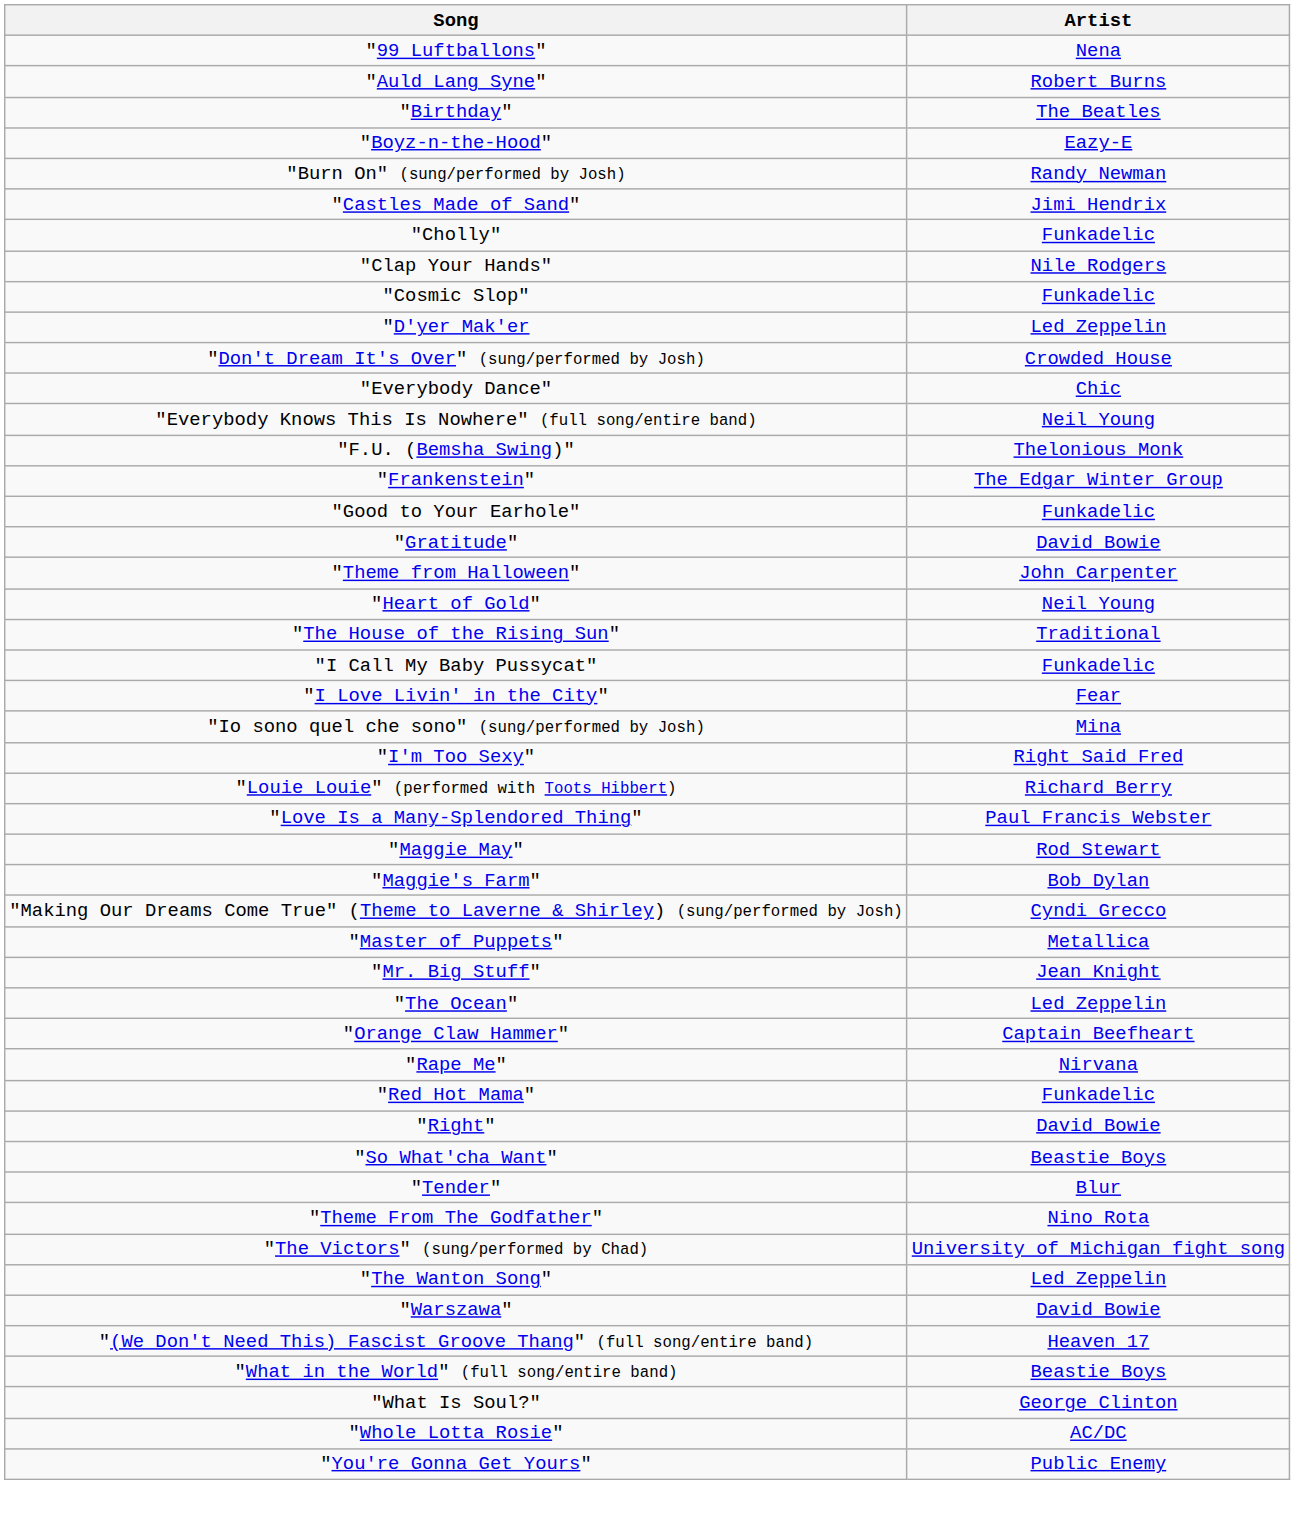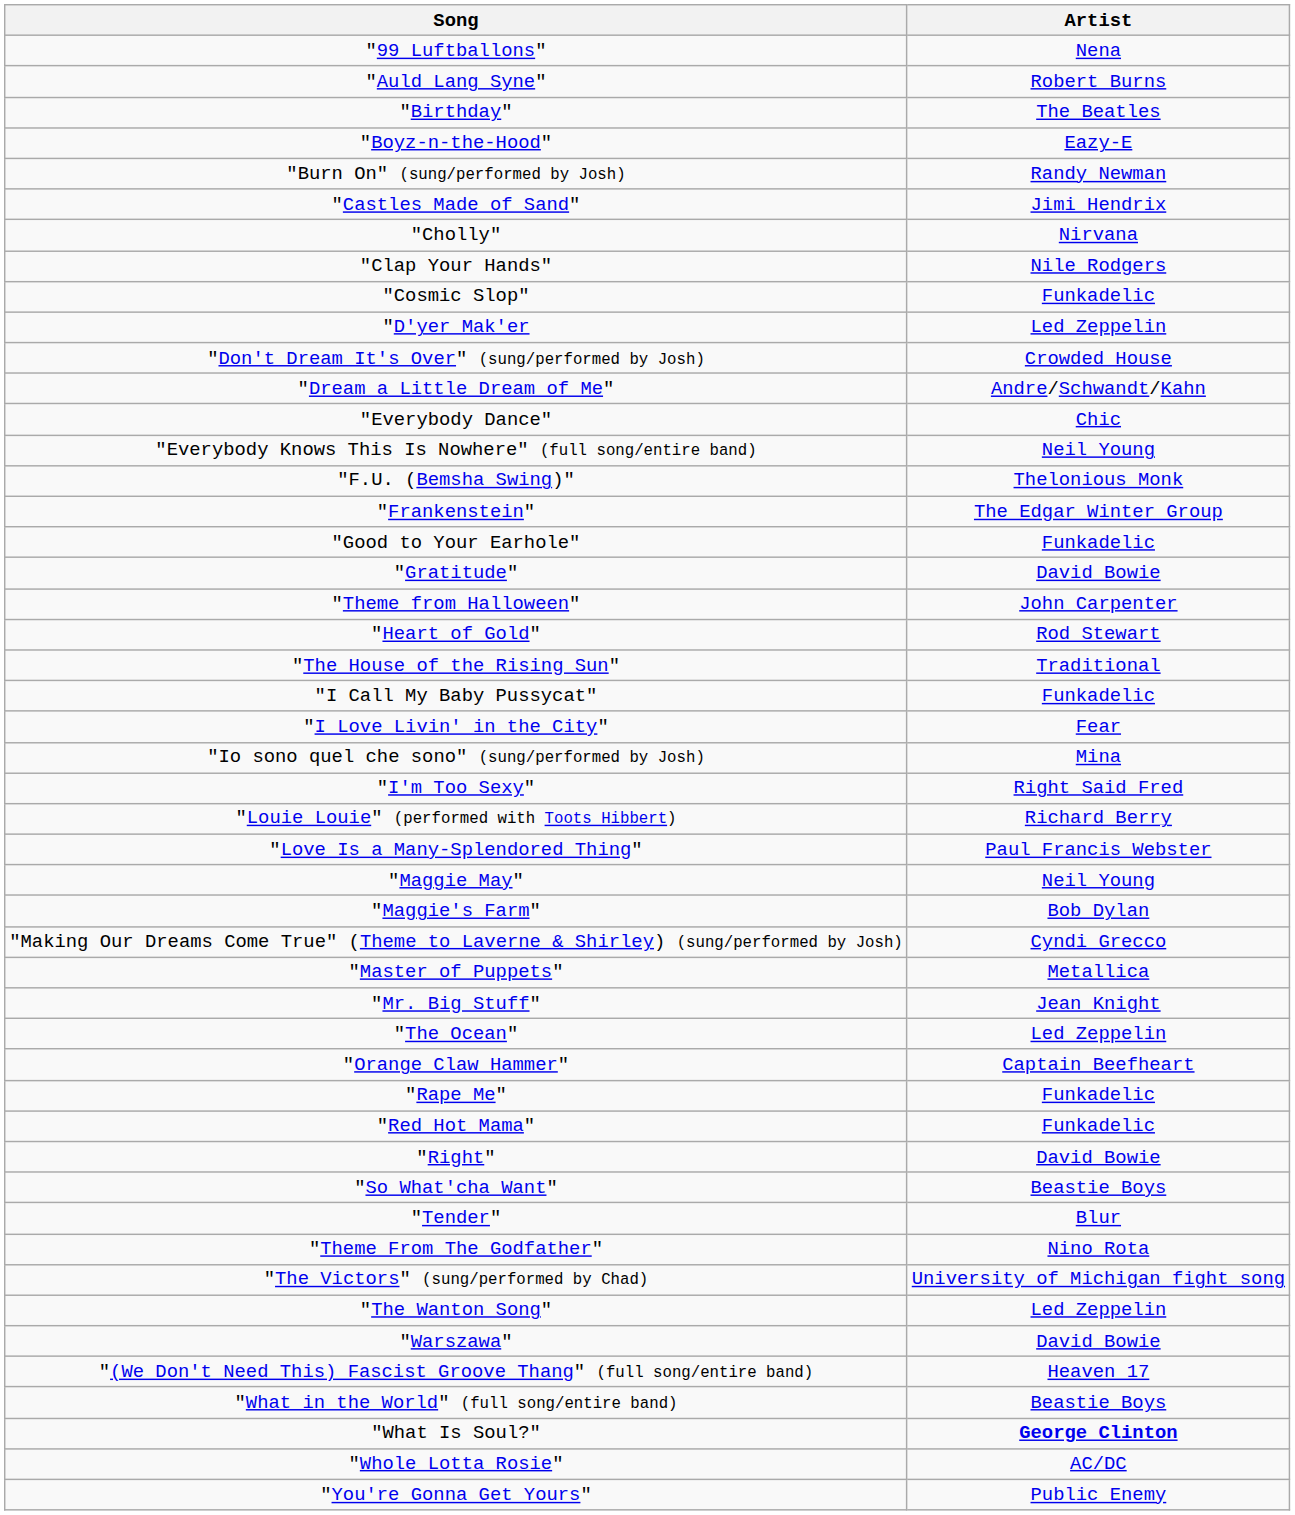"Cholly" | Artist: Funkadelic -> Nirvana
+ row: "Dream a Little Dream of Me" | Andre/Schwandt/Kahn
"Heart of Gold" | Artist: Neil Young -> Rod Stewart
"Maggie May" | Artist: Rod Stewart -> Neil Young
"Rape Me" | Artist: Nirvana -> Funkadelic
"What Is Soul?" | Artist: normal -> bold
